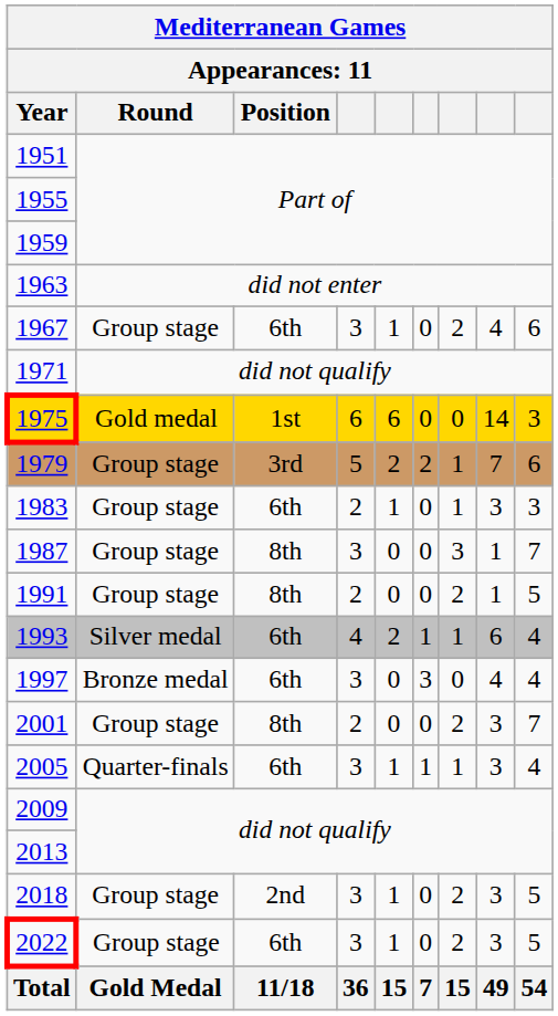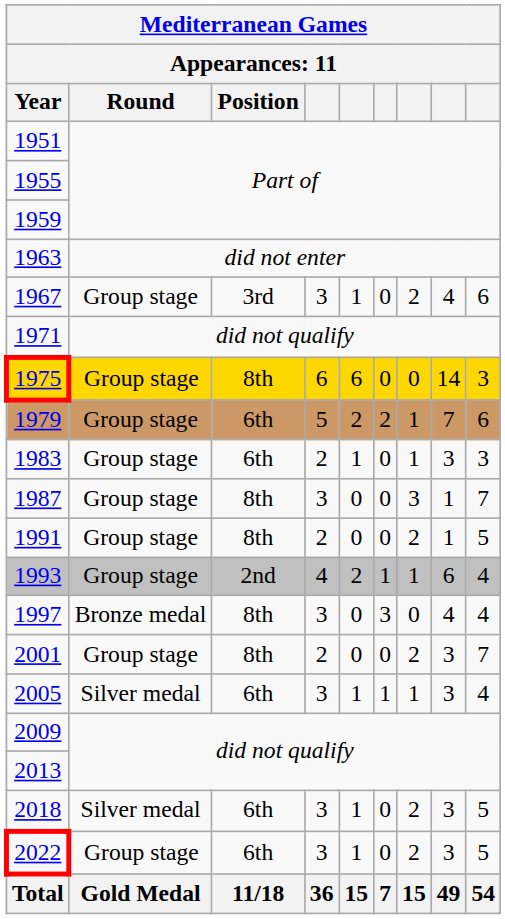1967 | Position: 6th -> 3rd
1975 | Round: Gold medal -> Group stage
1975 | Position: 1st -> 8th
1979 | Position: 3rd -> 6th
1993 | Round: Silver medal -> Group stage
1993 | Position: 6th -> 2nd
1997 | Position: 6th -> 8th
2005 | Round: Quarter-finals -> Silver medal
2018 | Round: Group stage -> Silver medal
2018 | Position: 2nd -> 6th
